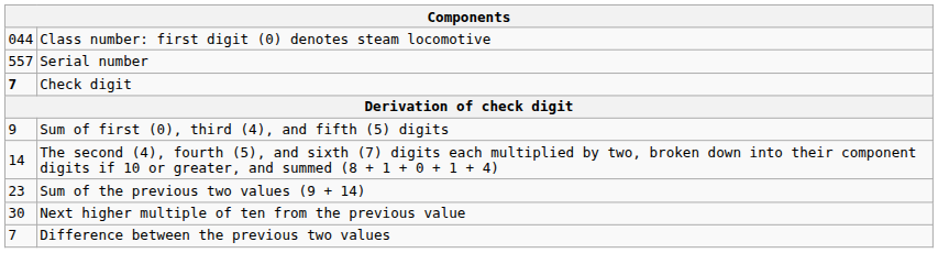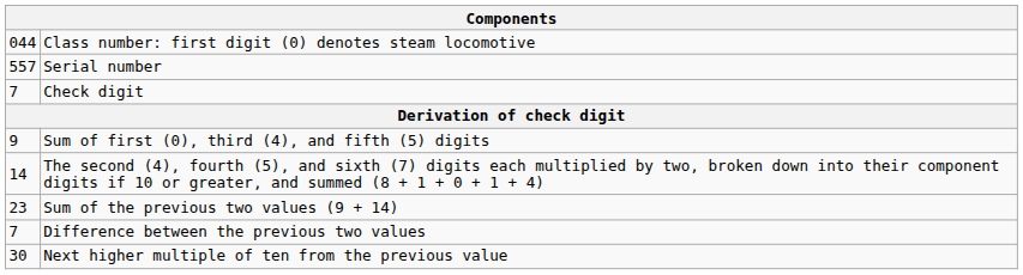Check digit | column 1: bold -> normal
rows swapped: Next higher multiple of ten from the previous value <-> Difference between the previous two values
